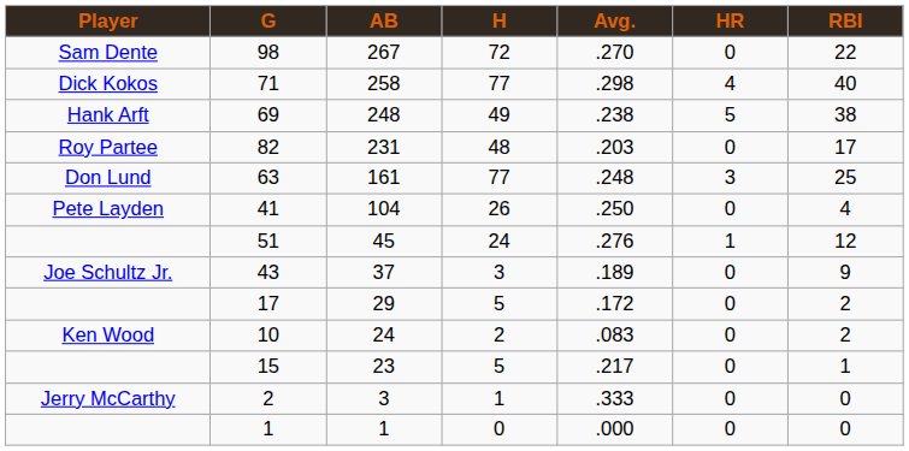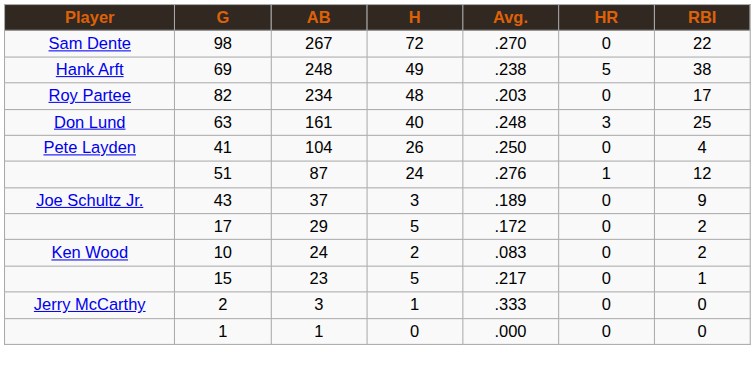- row: Dick Kokos | 71 | 258 | 77 | .298 | 4 | 40
82 | AB: 231 -> 234
63 | H: 77 -> 40
51 | AB: 45 -> 87
